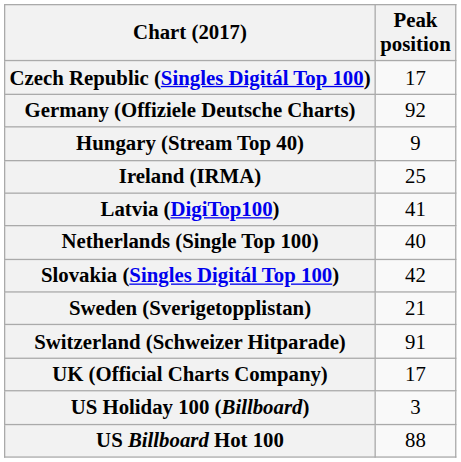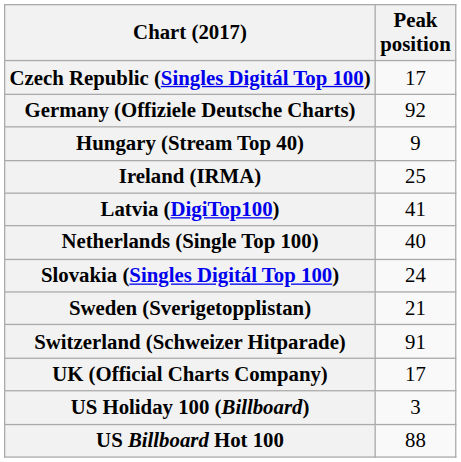Slovakia (Singles Digitál Top 100) | Peak position: 42 -> 24
